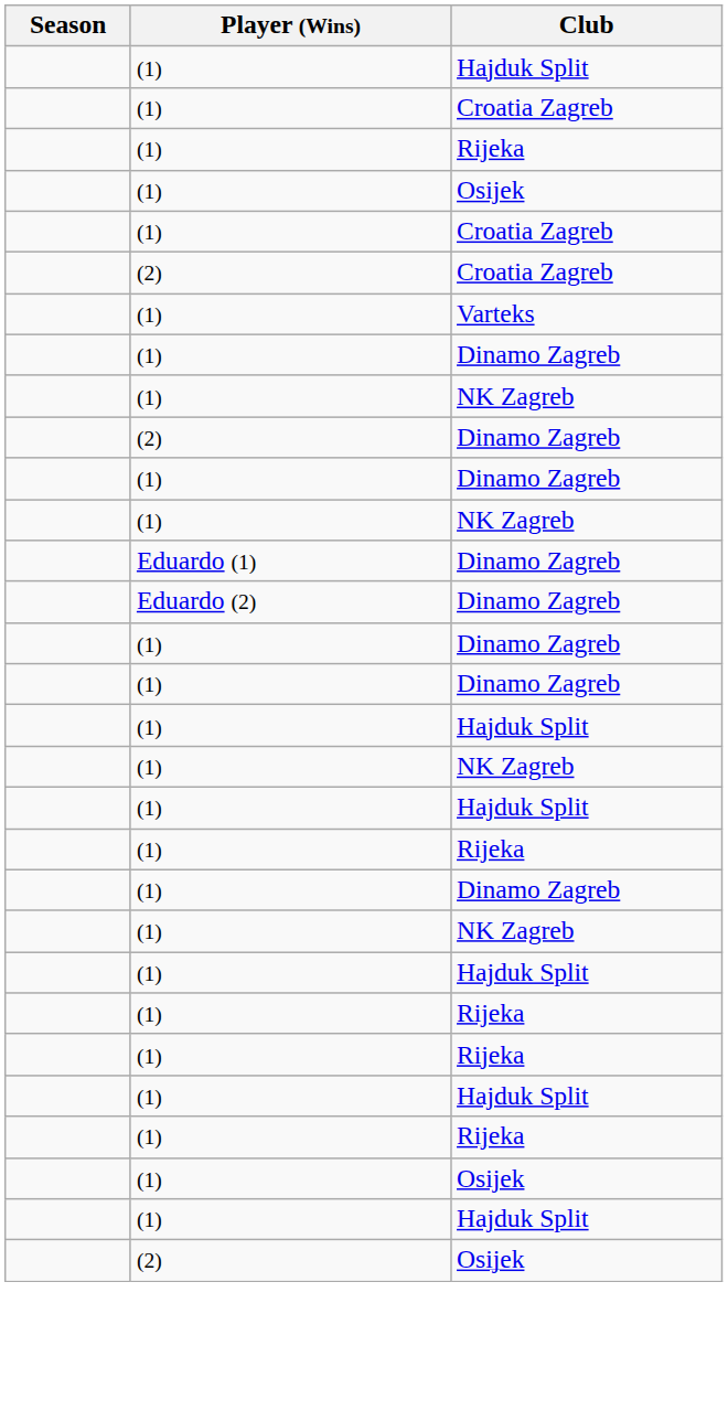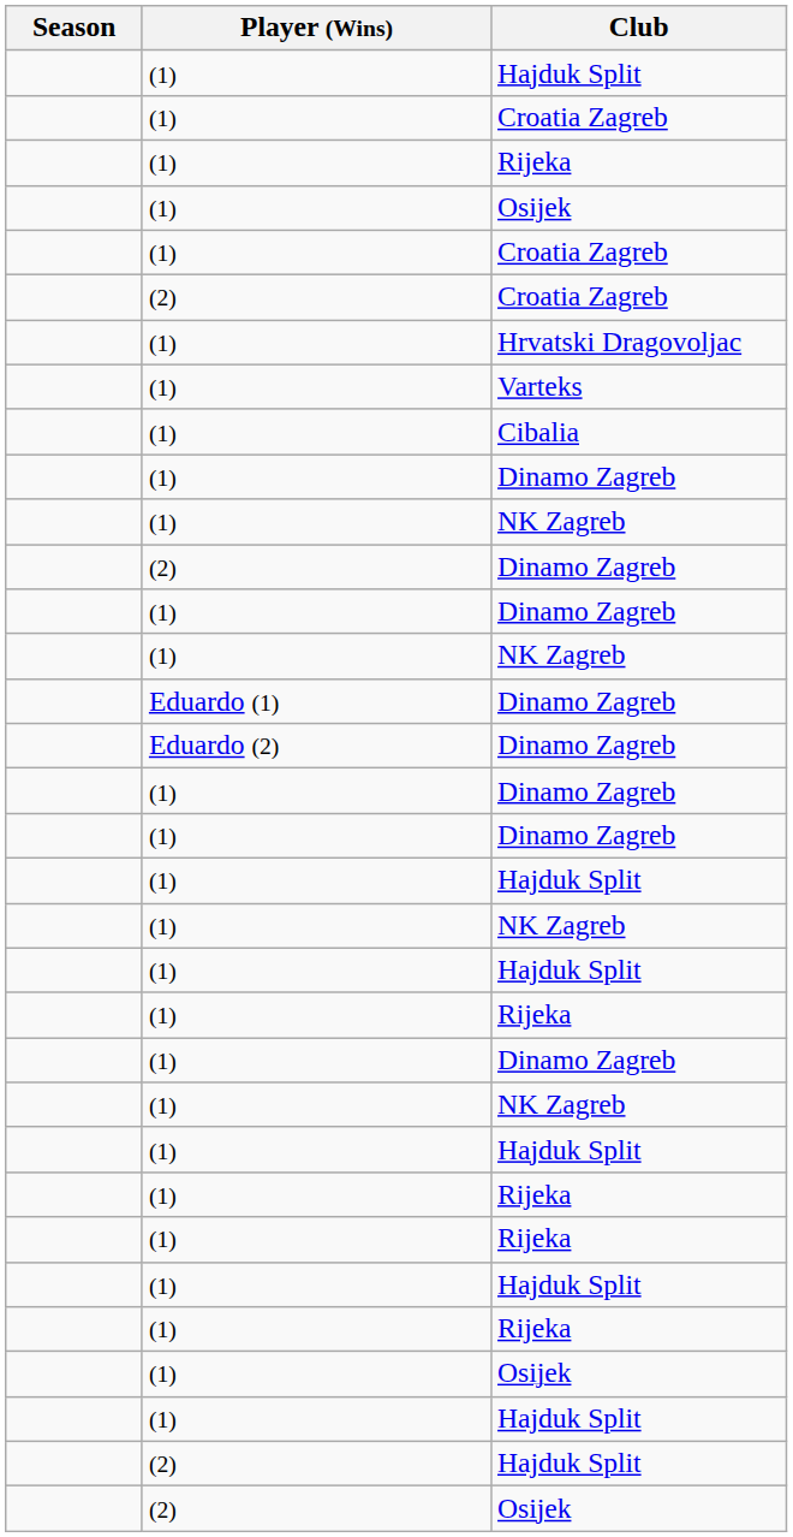+ row: (1) | Hrvatski Dragovoljac
+ row: (1) | Cibalia
+ row: (2) | Hajduk Split
